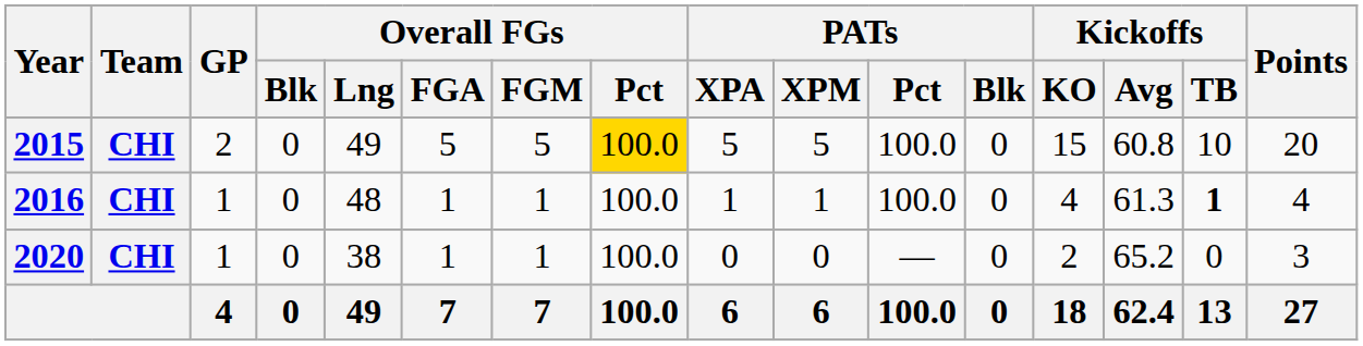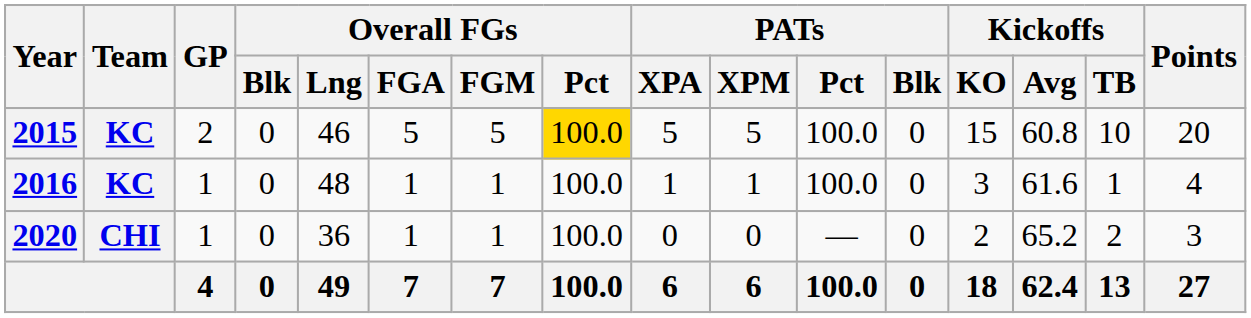2015 | Team: CHI -> KC
2015 | Overall FGs / Lng: 49 -> 46
2016 | Team: CHI -> KC
2016 | Kickoffs / KO: 4 -> 3
2016 | Kickoffs / Avg: 61.3 -> 61.6
2016 | Kickoffs / TB: bold -> normal
2020 | Overall FGs / Lng: 38 -> 36
2020 | Kickoffs / TB: 0 -> 2
